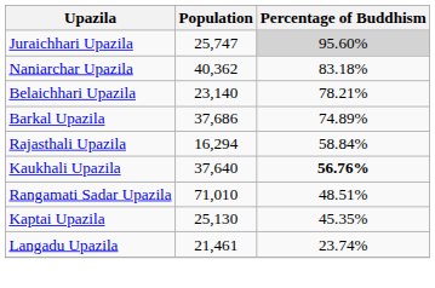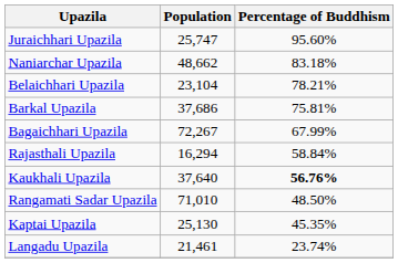Juraichhari Upazila | Percentage of Buddhism: lightgrey background -> no background
Naniarchar Upazila | Population: 40,362 -> 48,662
Belaichhari Upazila | Population: 23,140 -> 23,104
Barkal Upazila | Percentage of Buddhism: 74.89% -> 75.81%
+ row: Bagaichhari Upazila | 72,267 | 67.99%
Rangamati Sadar Upazila | Percentage of Buddhism: 48.51% -> 48.50%
